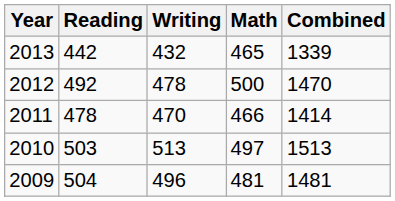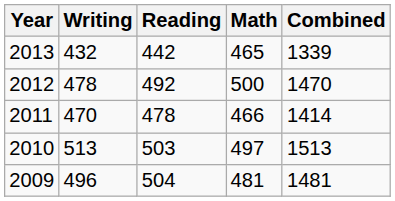columns swapped: Reading <-> Writing
